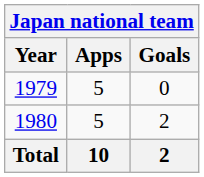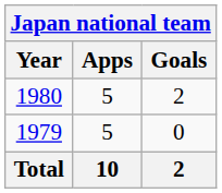rows swapped: 1979 <-> 1980
